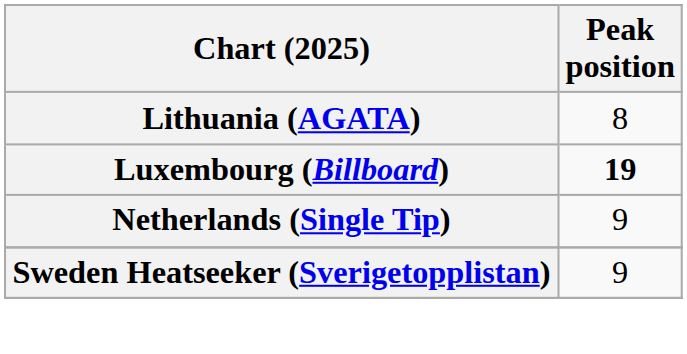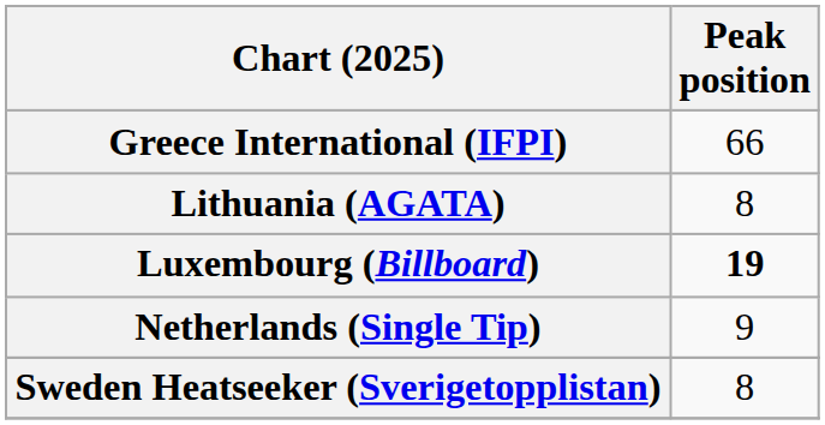+ row: Greece International (IFPI) | 66
Sweden Heatseeker (Sverigetopplistan) | Peak position: 9 -> 8
